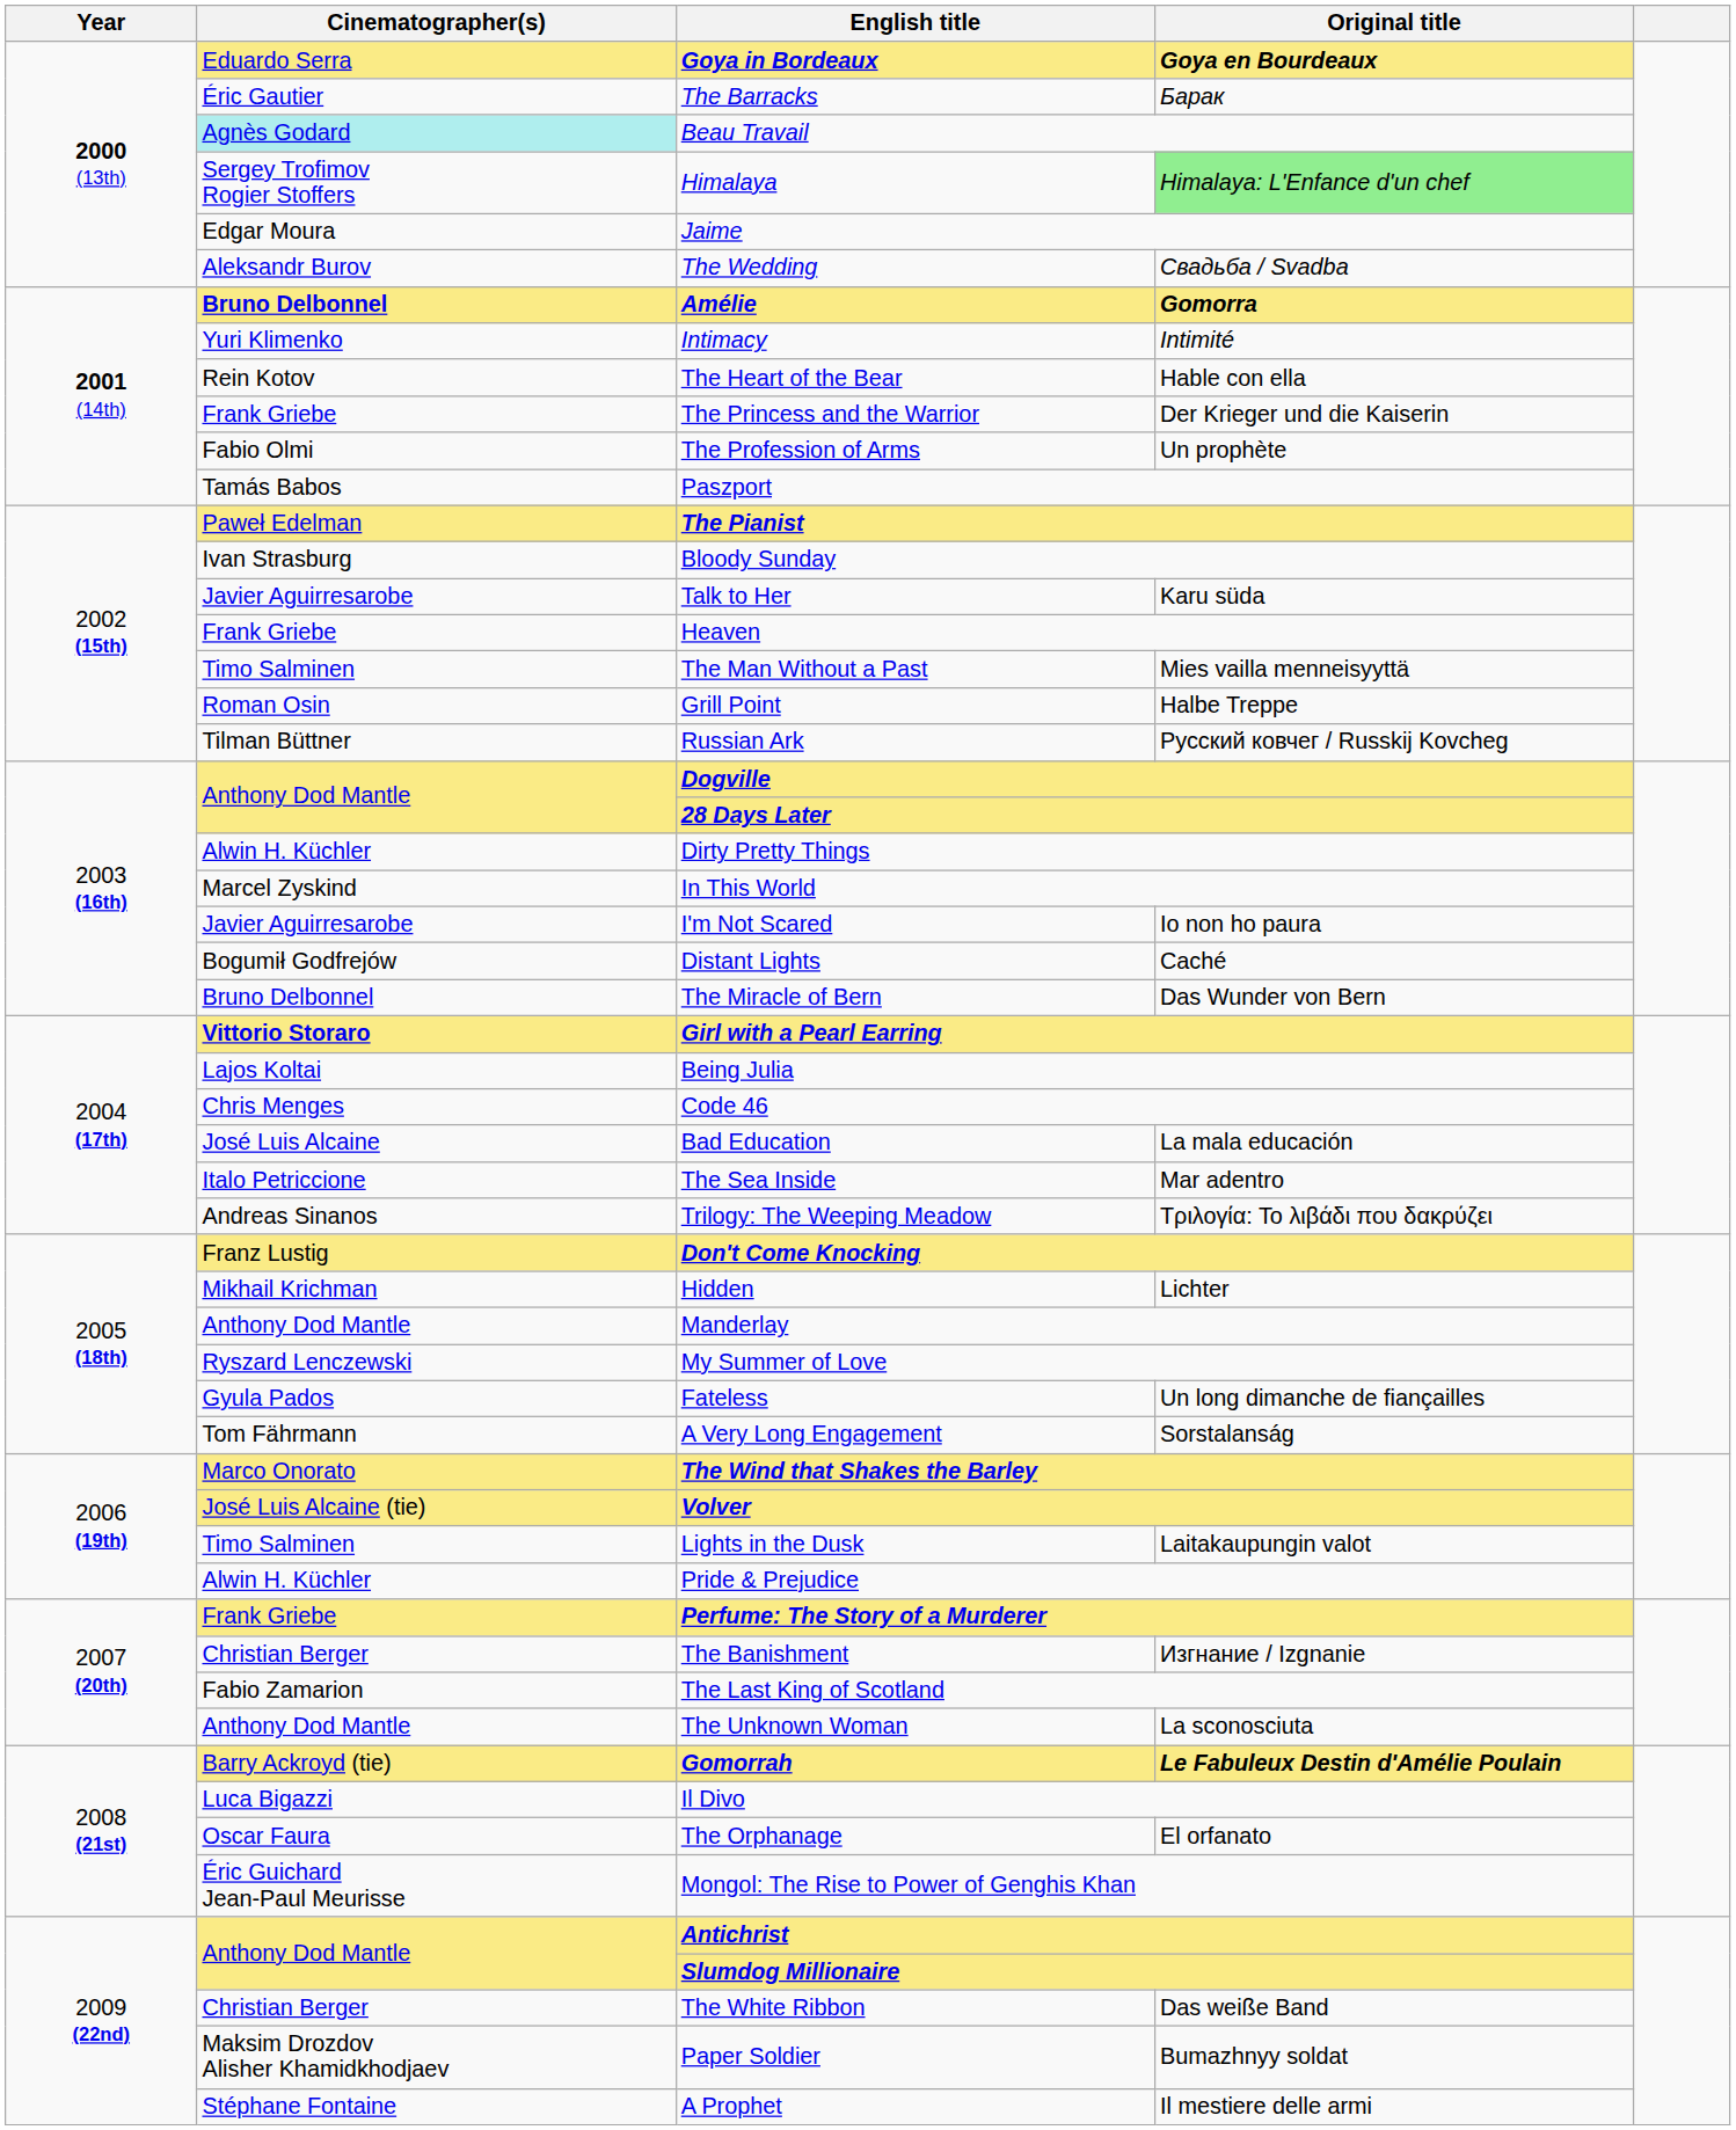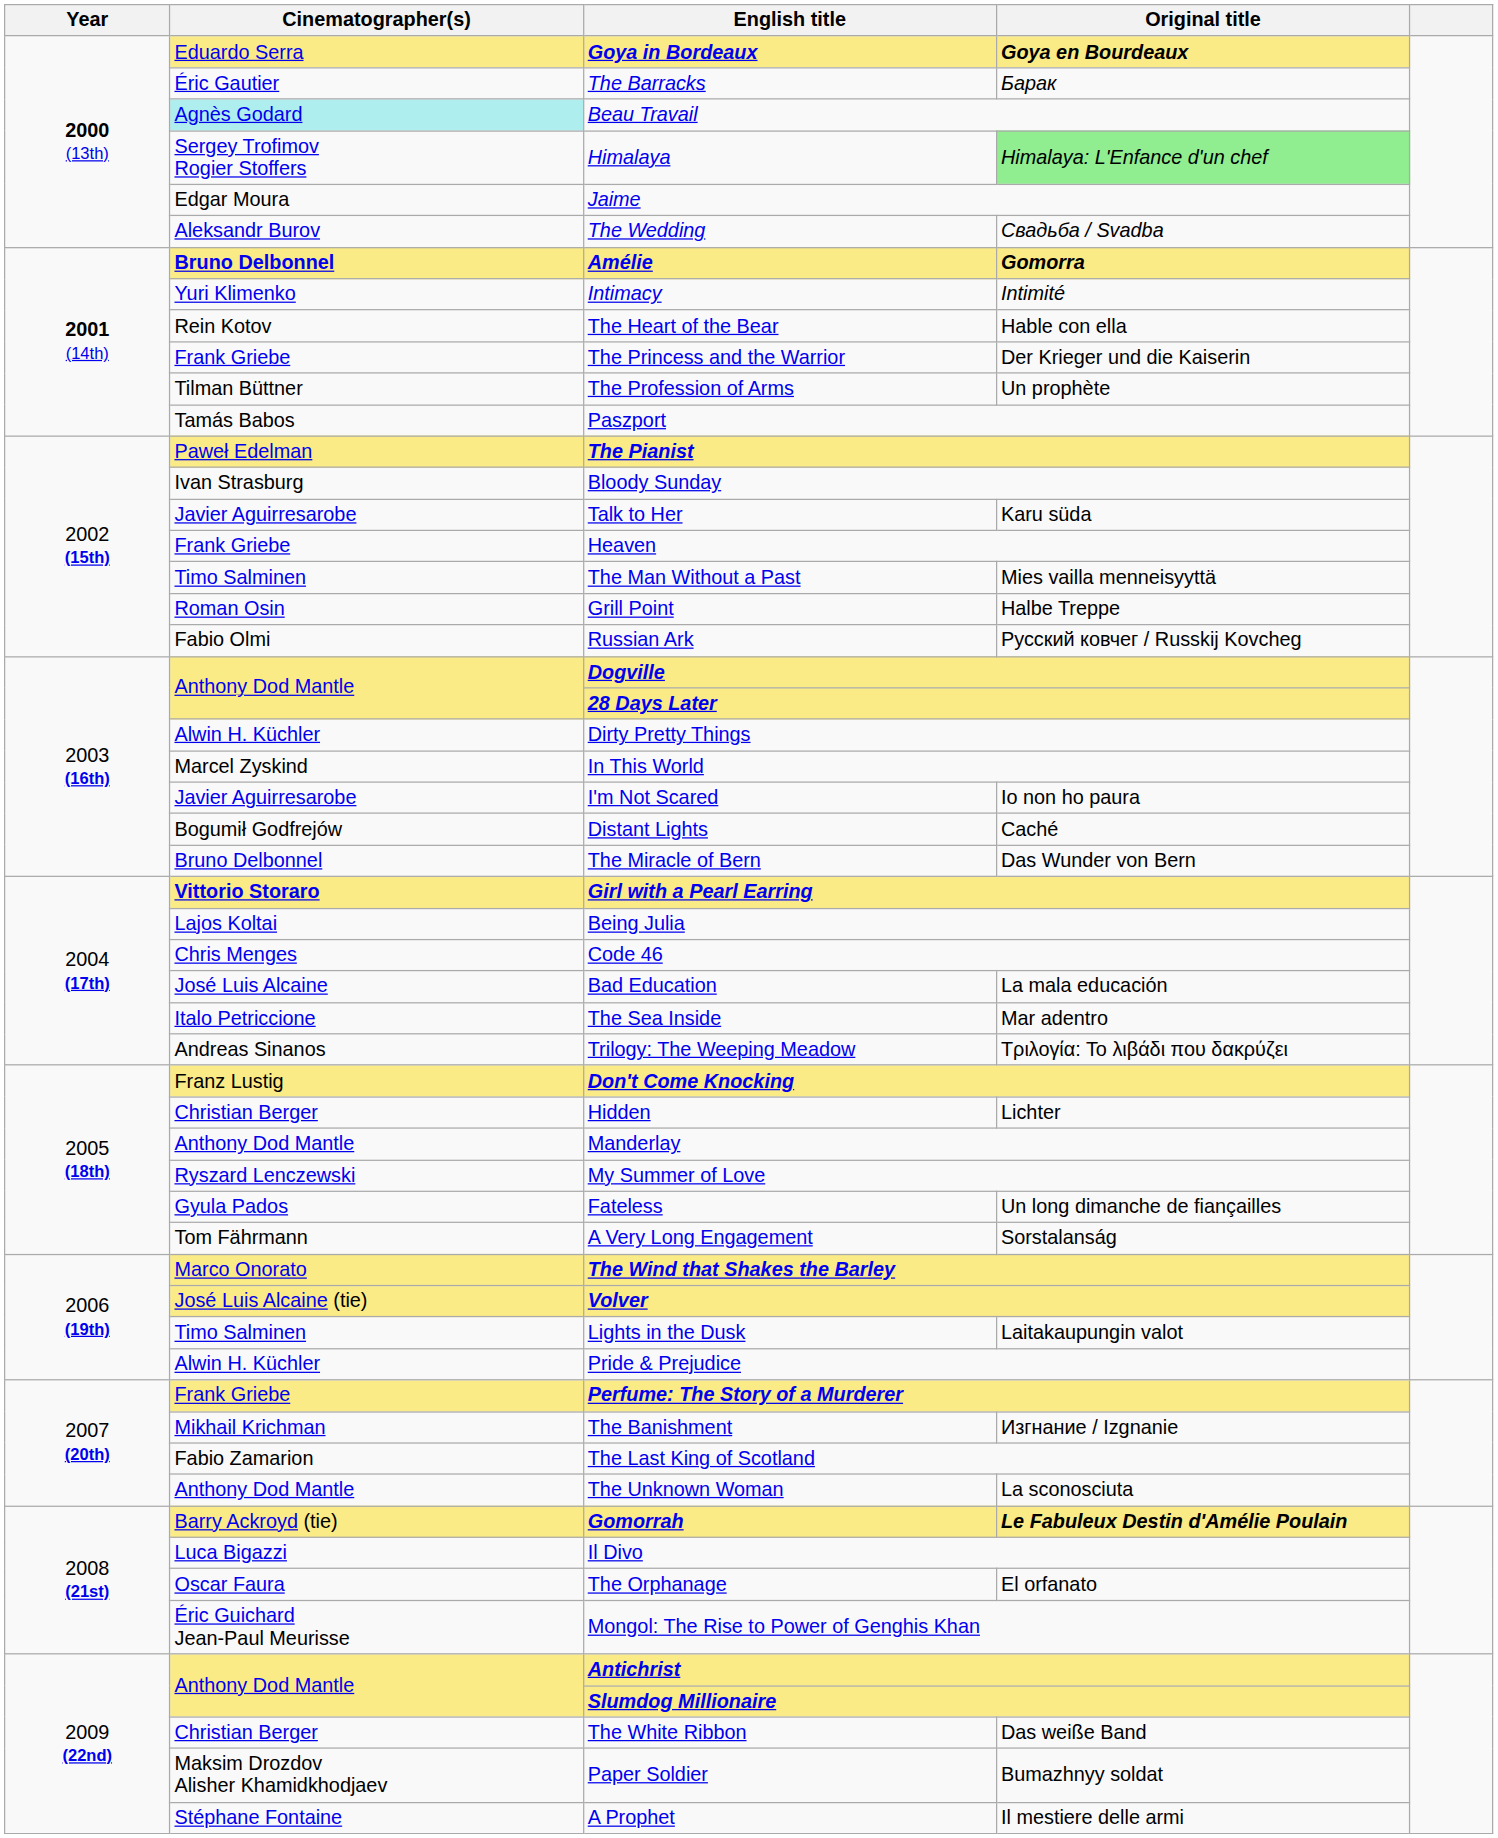The Profession of Arms | Cinematographer(s): Fabio Olmi -> Tilman Büttner
Russian Ark | Cinematographer(s): Tilman Büttner -> Fabio Olmi
Hidden | Cinematographer(s): Mikhail Krichman -> Christian Berger
The Banishment | Cinematographer(s): Christian Berger -> Mikhail Krichman
